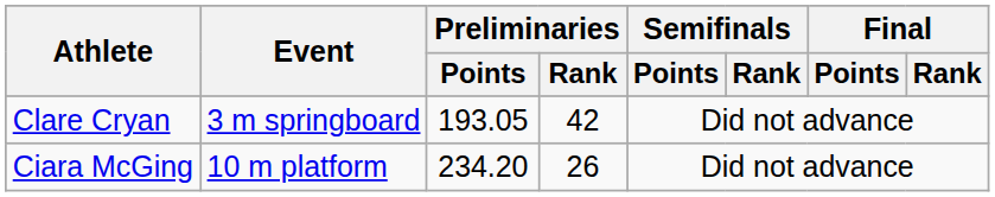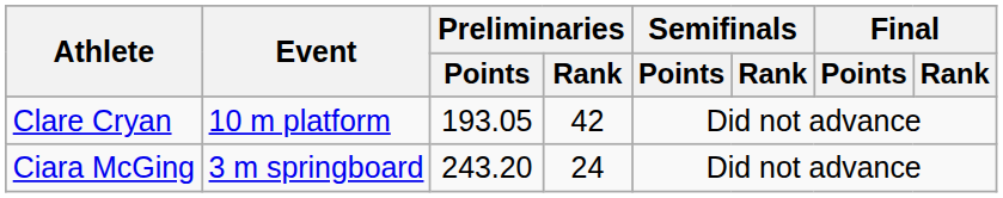Clare Cryan | Event: 3 m springboard -> 10 m platform
Ciara McGing | Event: 10 m platform -> 3 m springboard
Ciara McGing | Preliminaries / Points: 234.20 -> 243.20
Ciara McGing | Preliminaries / Rank: 26 -> 24
